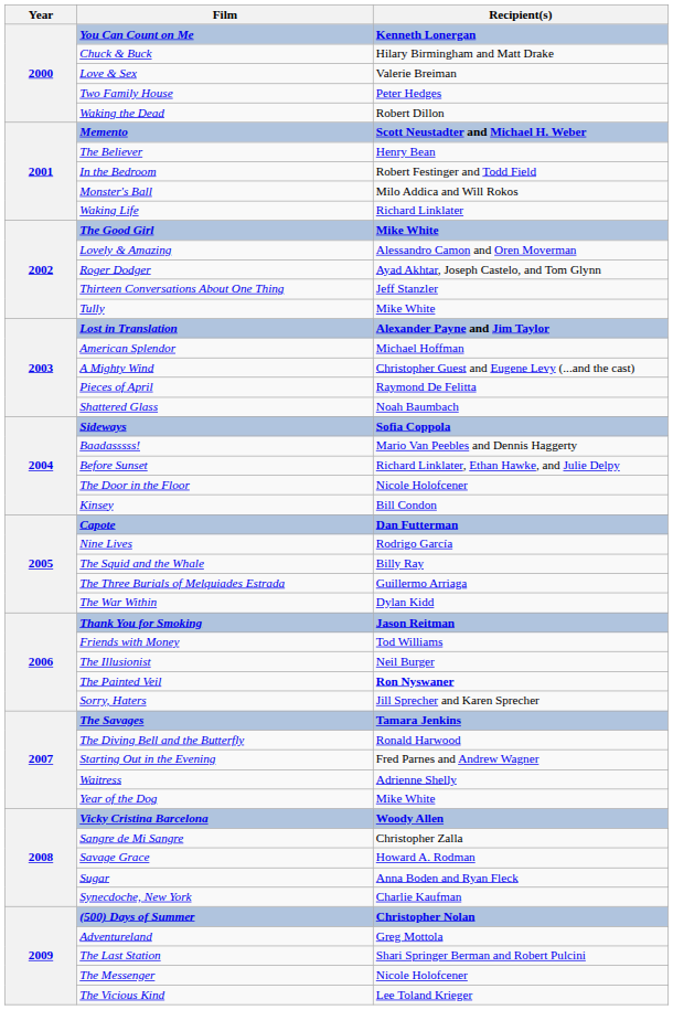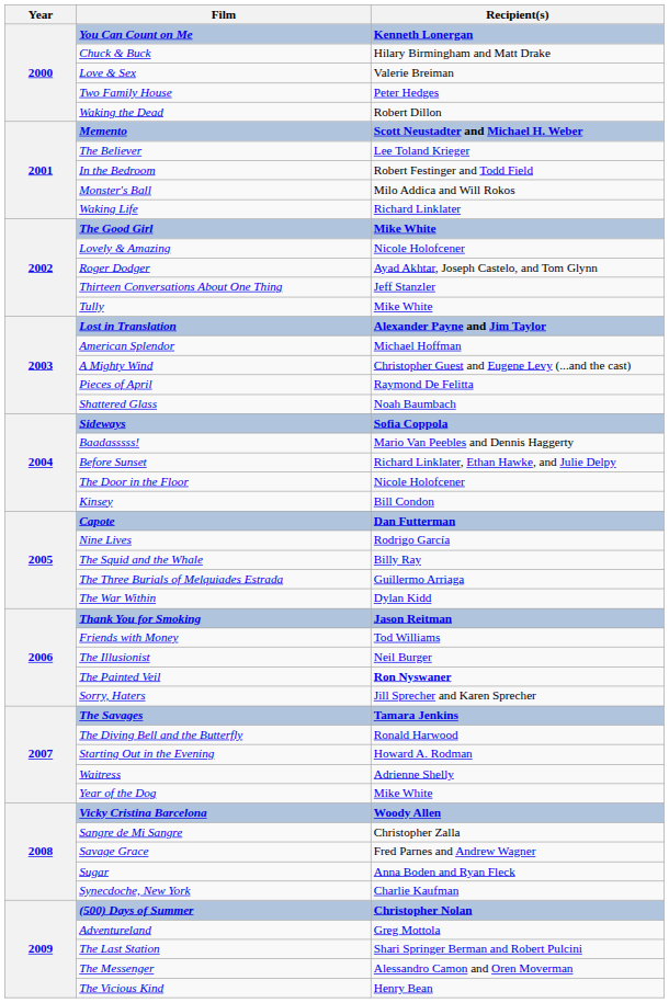The Believer | Recipient(s): Henry Bean -> Lee Toland Krieger
Lovely & Amazing | Recipient(s): Alessandro Camon and Oren Moverman -> Nicole Holofcener
Starting Out in the Evening | Recipient(s): Fred Parnes and Andrew Wagner -> Howard A. Rodman
Savage Grace | Recipient(s): Howard A. Rodman -> Fred Parnes and Andrew Wagner
The Messenger | Recipient(s): Nicole Holofcener -> Alessandro Camon and Oren Moverman
The Vicious Kind | Recipient(s): Lee Toland Krieger -> Henry Bean
